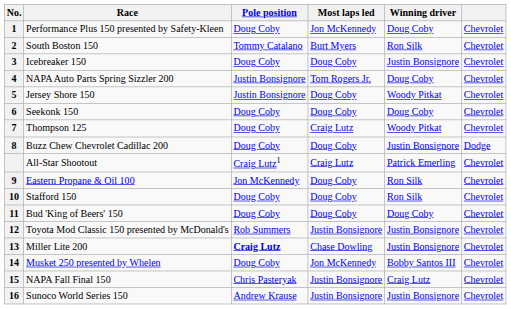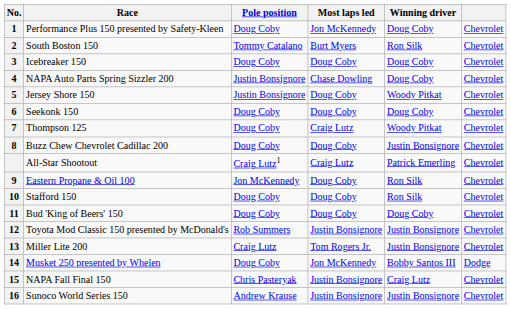Icebreaker 150 | Winning driver: Justin Bonsignore -> Doug Coby
NAPA Auto Parts Spring Sizzler 200 | Most laps led: Tom Rogers Jr. -> Chase Dowling
Buzz Chew Chevrolet Cadillac 200 | column 6: Dodge -> Chevrolet
Miller Lite 200 | Pole position: bold -> normal
Miller Lite 200 | Most laps led: Chase Dowling -> Tom Rogers Jr.
Musket 250 presented by Whelen | column 6: Chevrolet -> Dodge
